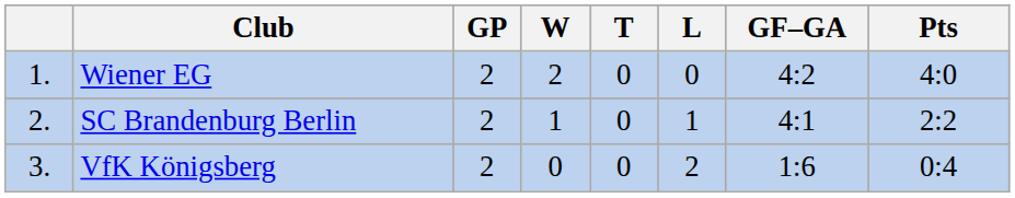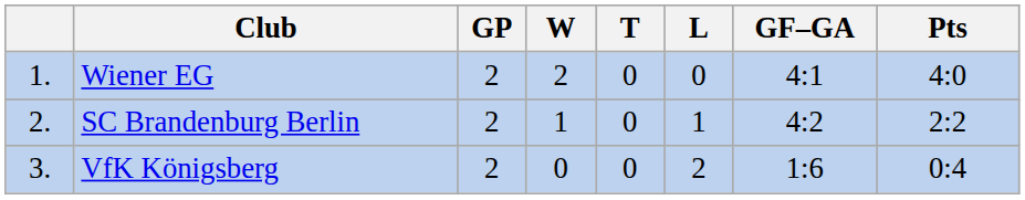Wiener EG | GF–GA: 4:2 -> 4:1
SC Brandenburg Berlin | GF–GA: 4:1 -> 4:2
